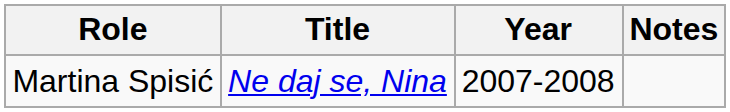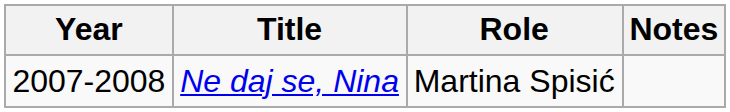columns swapped: Year <-> Role
